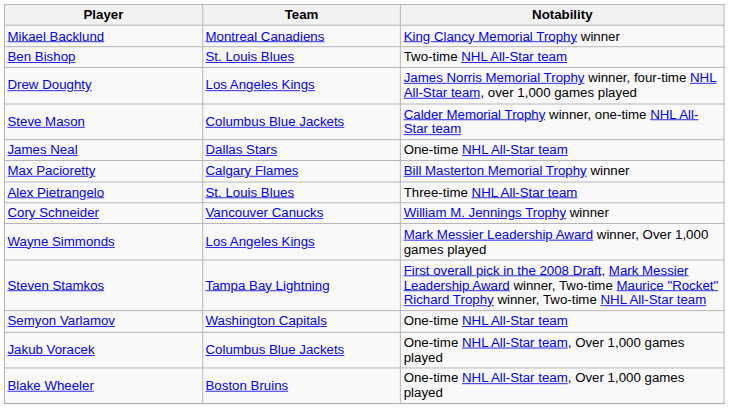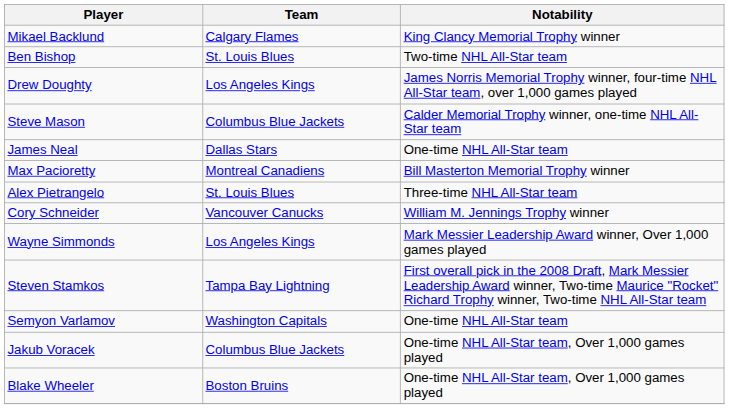Mikael Backlund | Team: Montreal Canadiens -> Calgary Flames
Max Pacioretty | Team: Calgary Flames -> Montreal Canadiens
